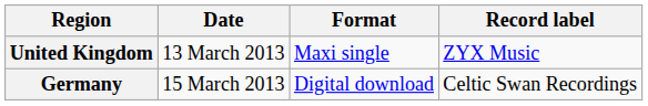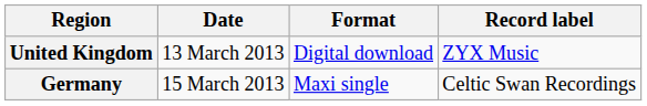United Kingdom | Format: Maxi single -> Digital download
Germany | Format: Digital download -> Maxi single
